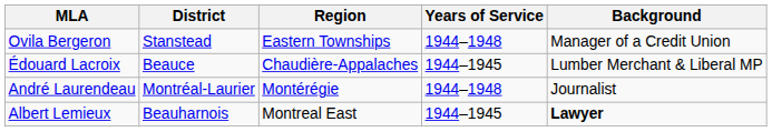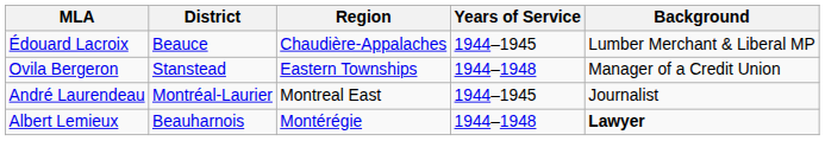rows swapped: Ovila Bergeron <-> Édouard Lacroix
André Laurendeau | Region: Montérégie -> Montreal East
André Laurendeau | Years of Service: 1944–1948 -> 1944–1945
Albert Lemieux | Region: Montreal East -> Montérégie
Albert Lemieux | Years of Service: 1944–1945 -> 1944–1948
